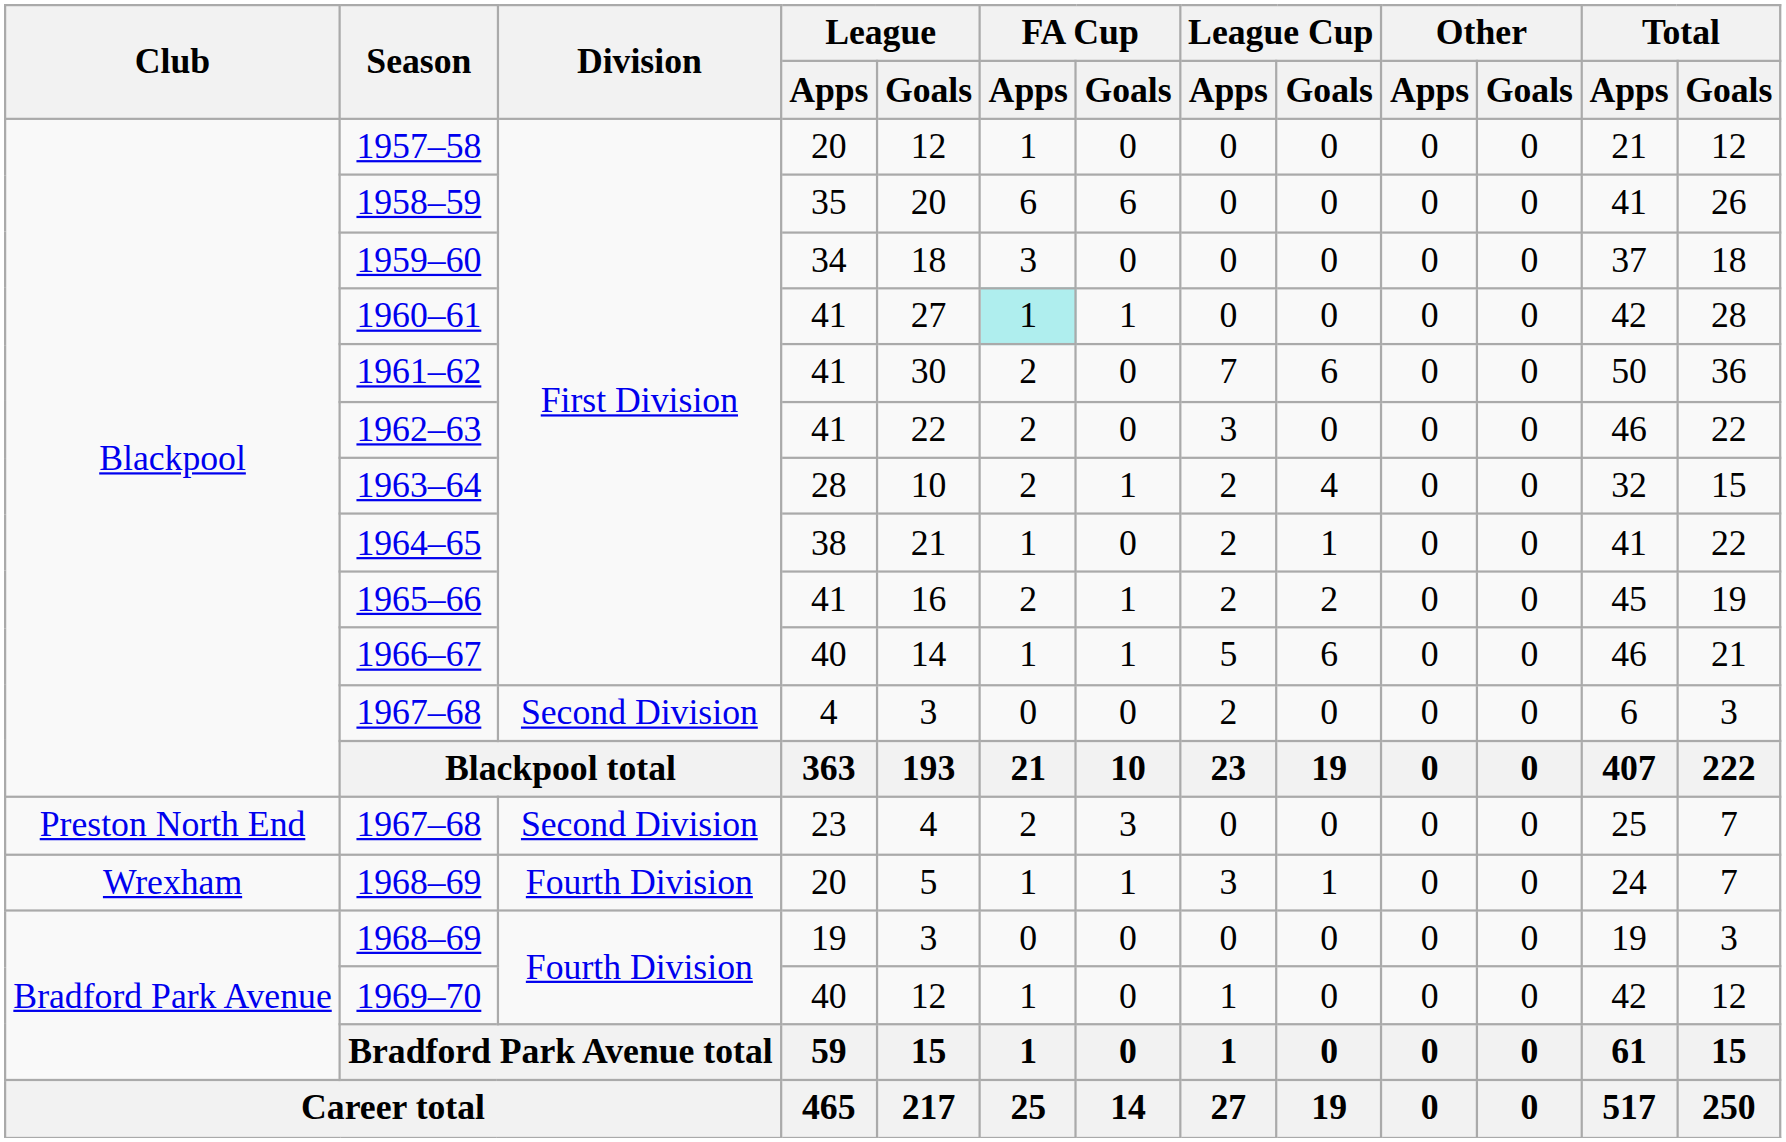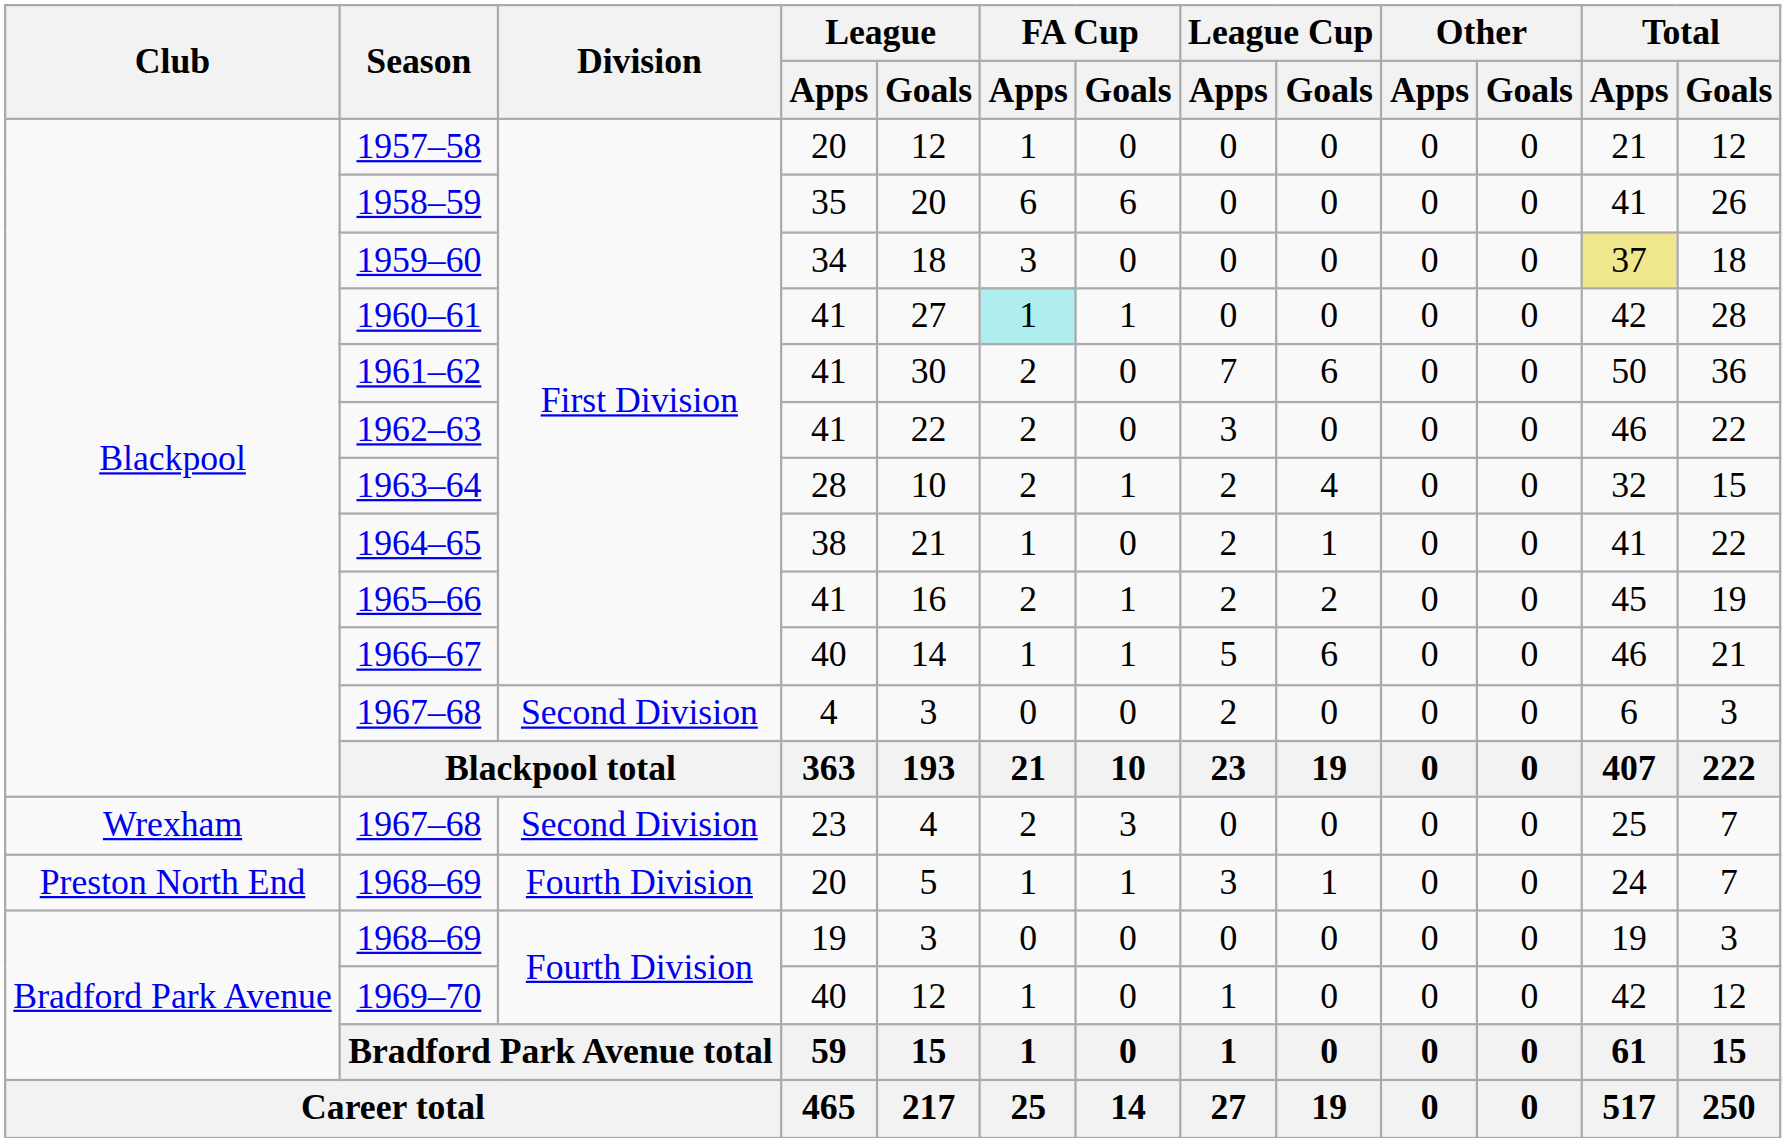1959–60 | Total / Apps: no background -> khaki background
1967–68 / 23 | Club: Preston North End -> Wrexham
1968–69 / 20 | Club: Wrexham -> Preston North End
